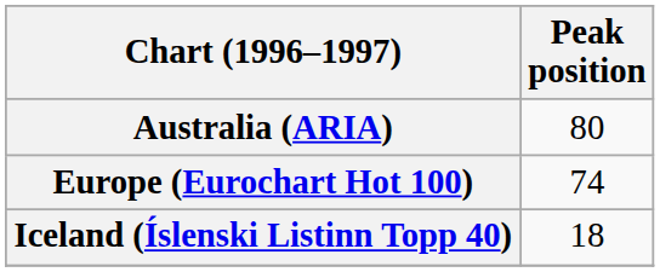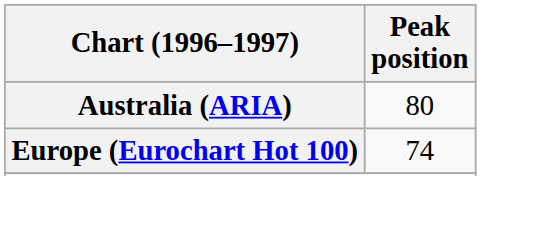- row: Iceland (Íslenski Listinn Topp 40) | 18
